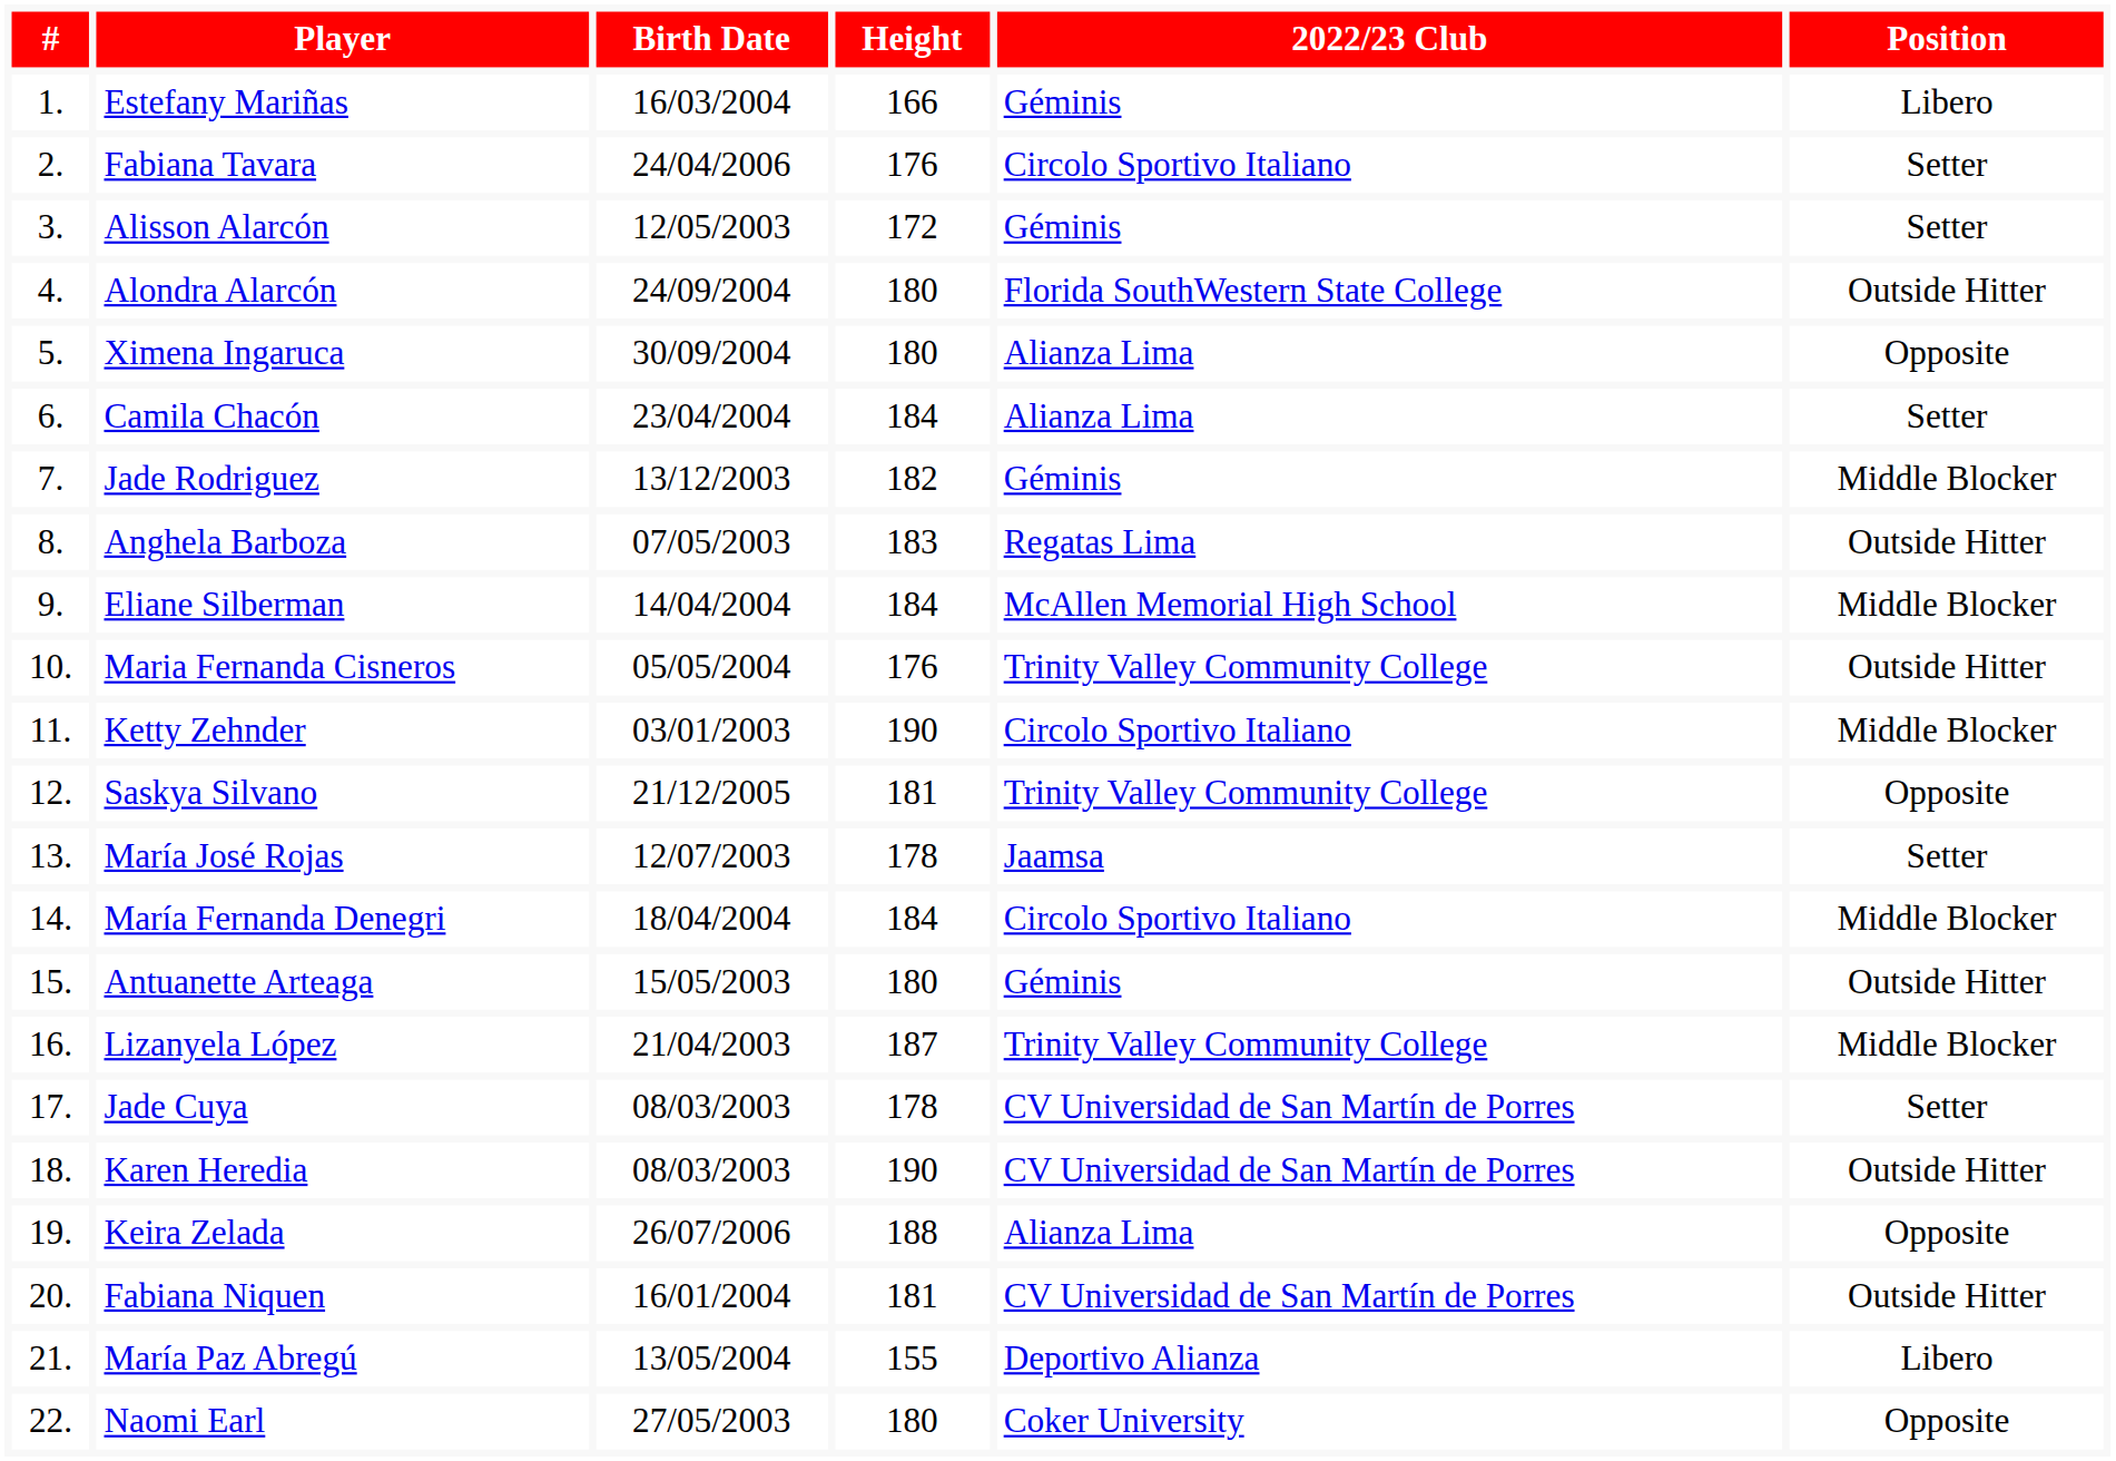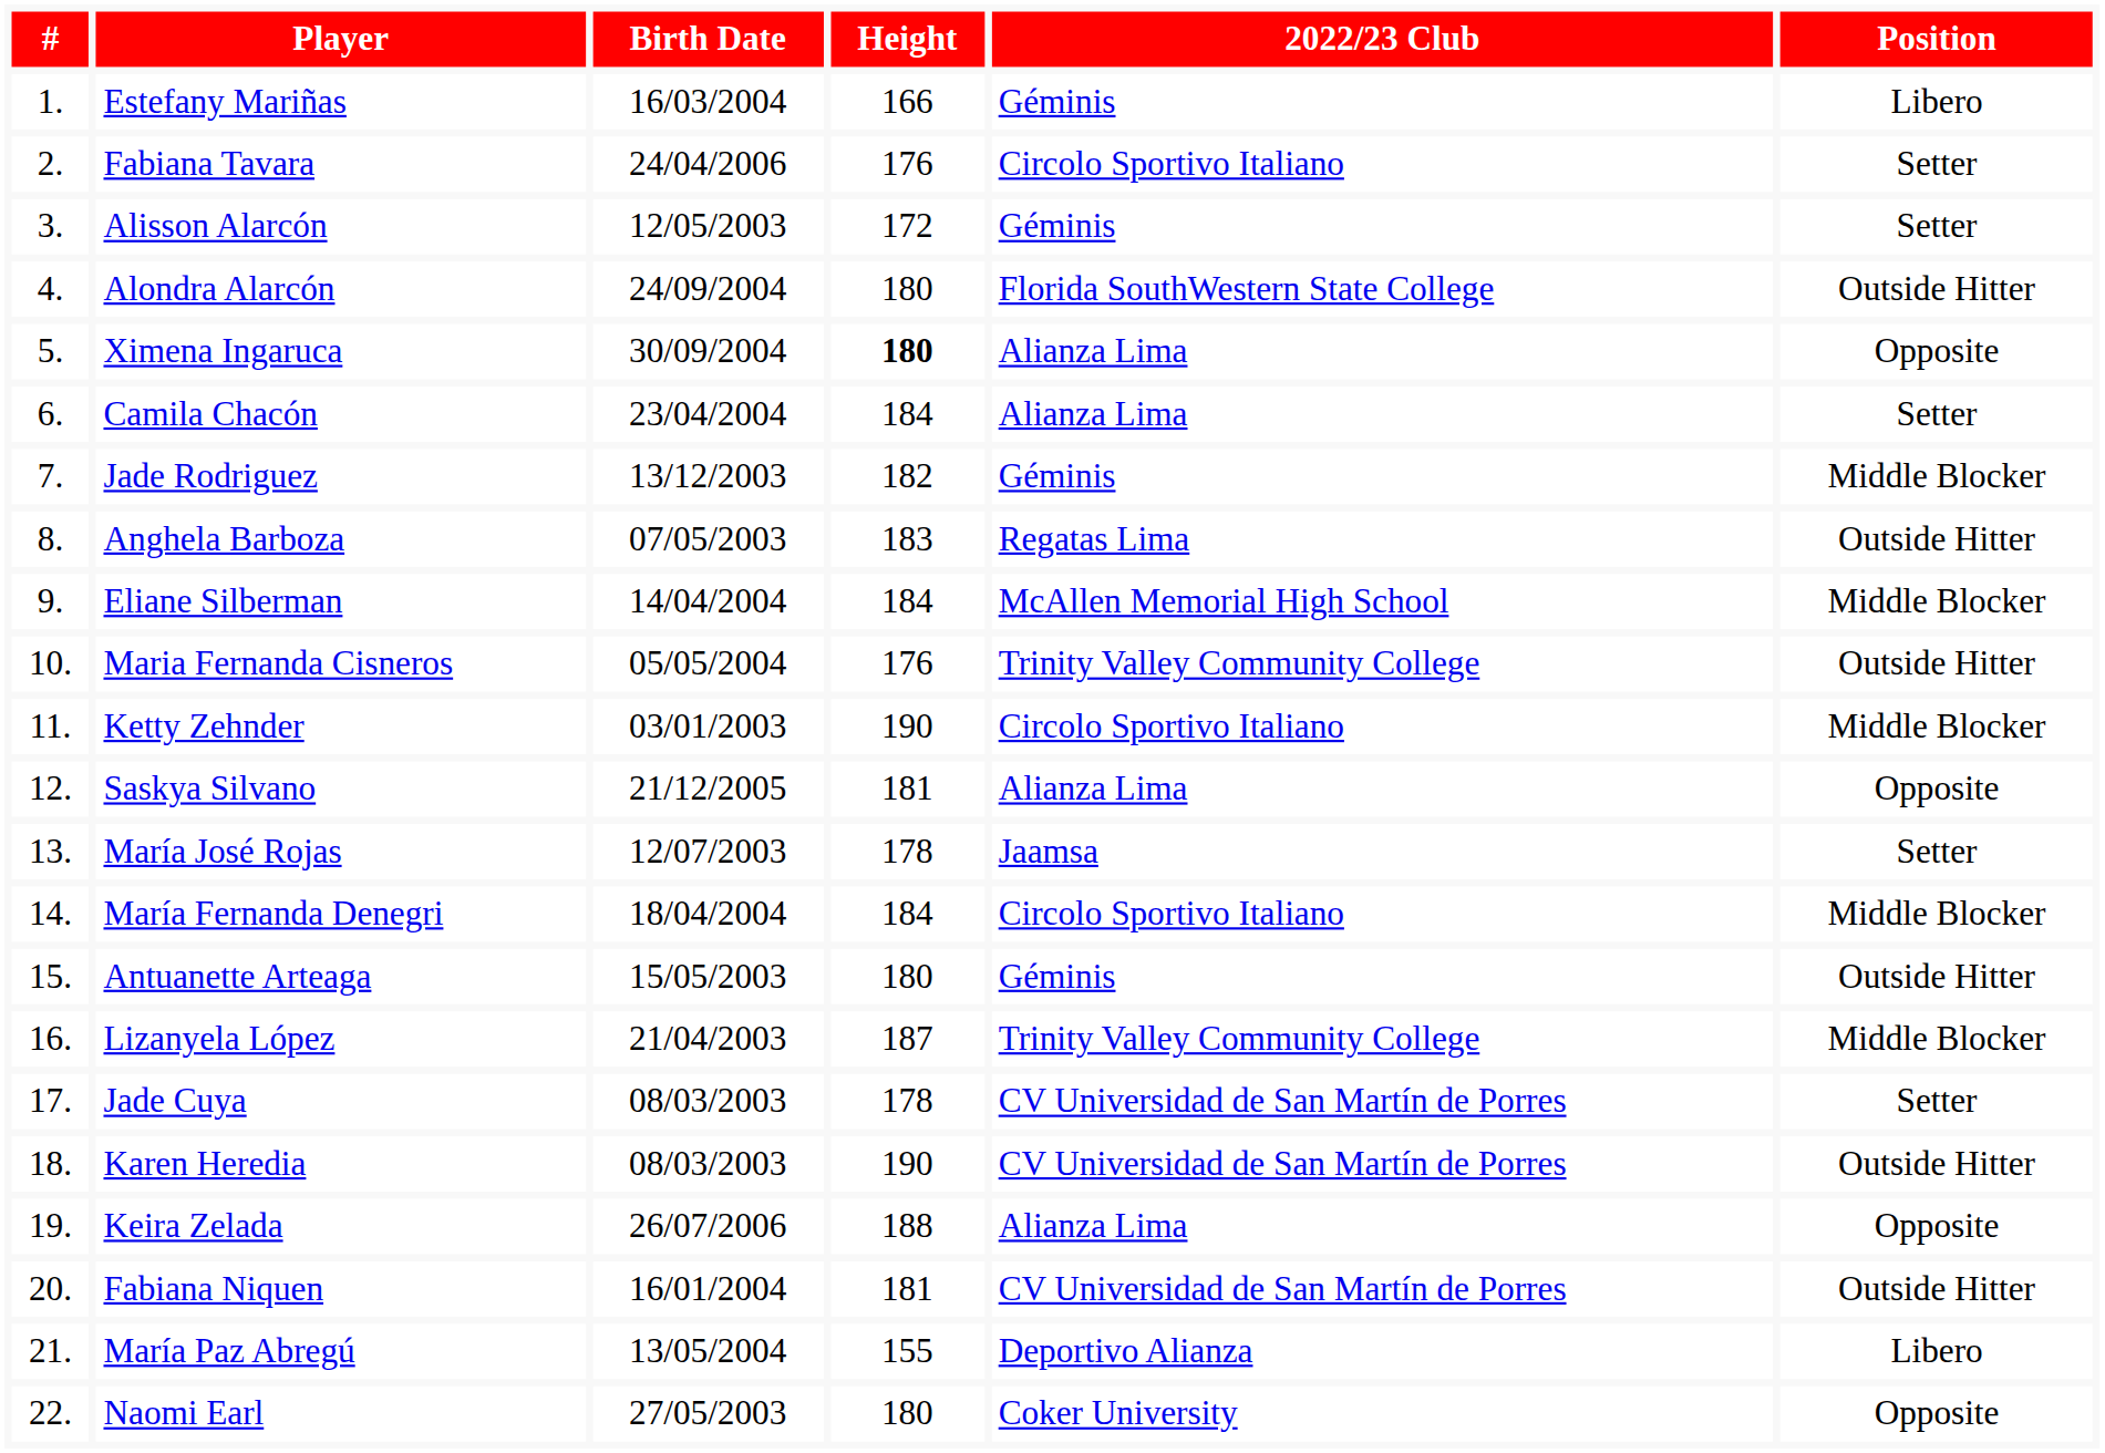Ximena Ingaruca | Height: normal -> bold
Saskya Silvano | 2022/23 Club: Trinity Valley Community College -> Alianza Lima
